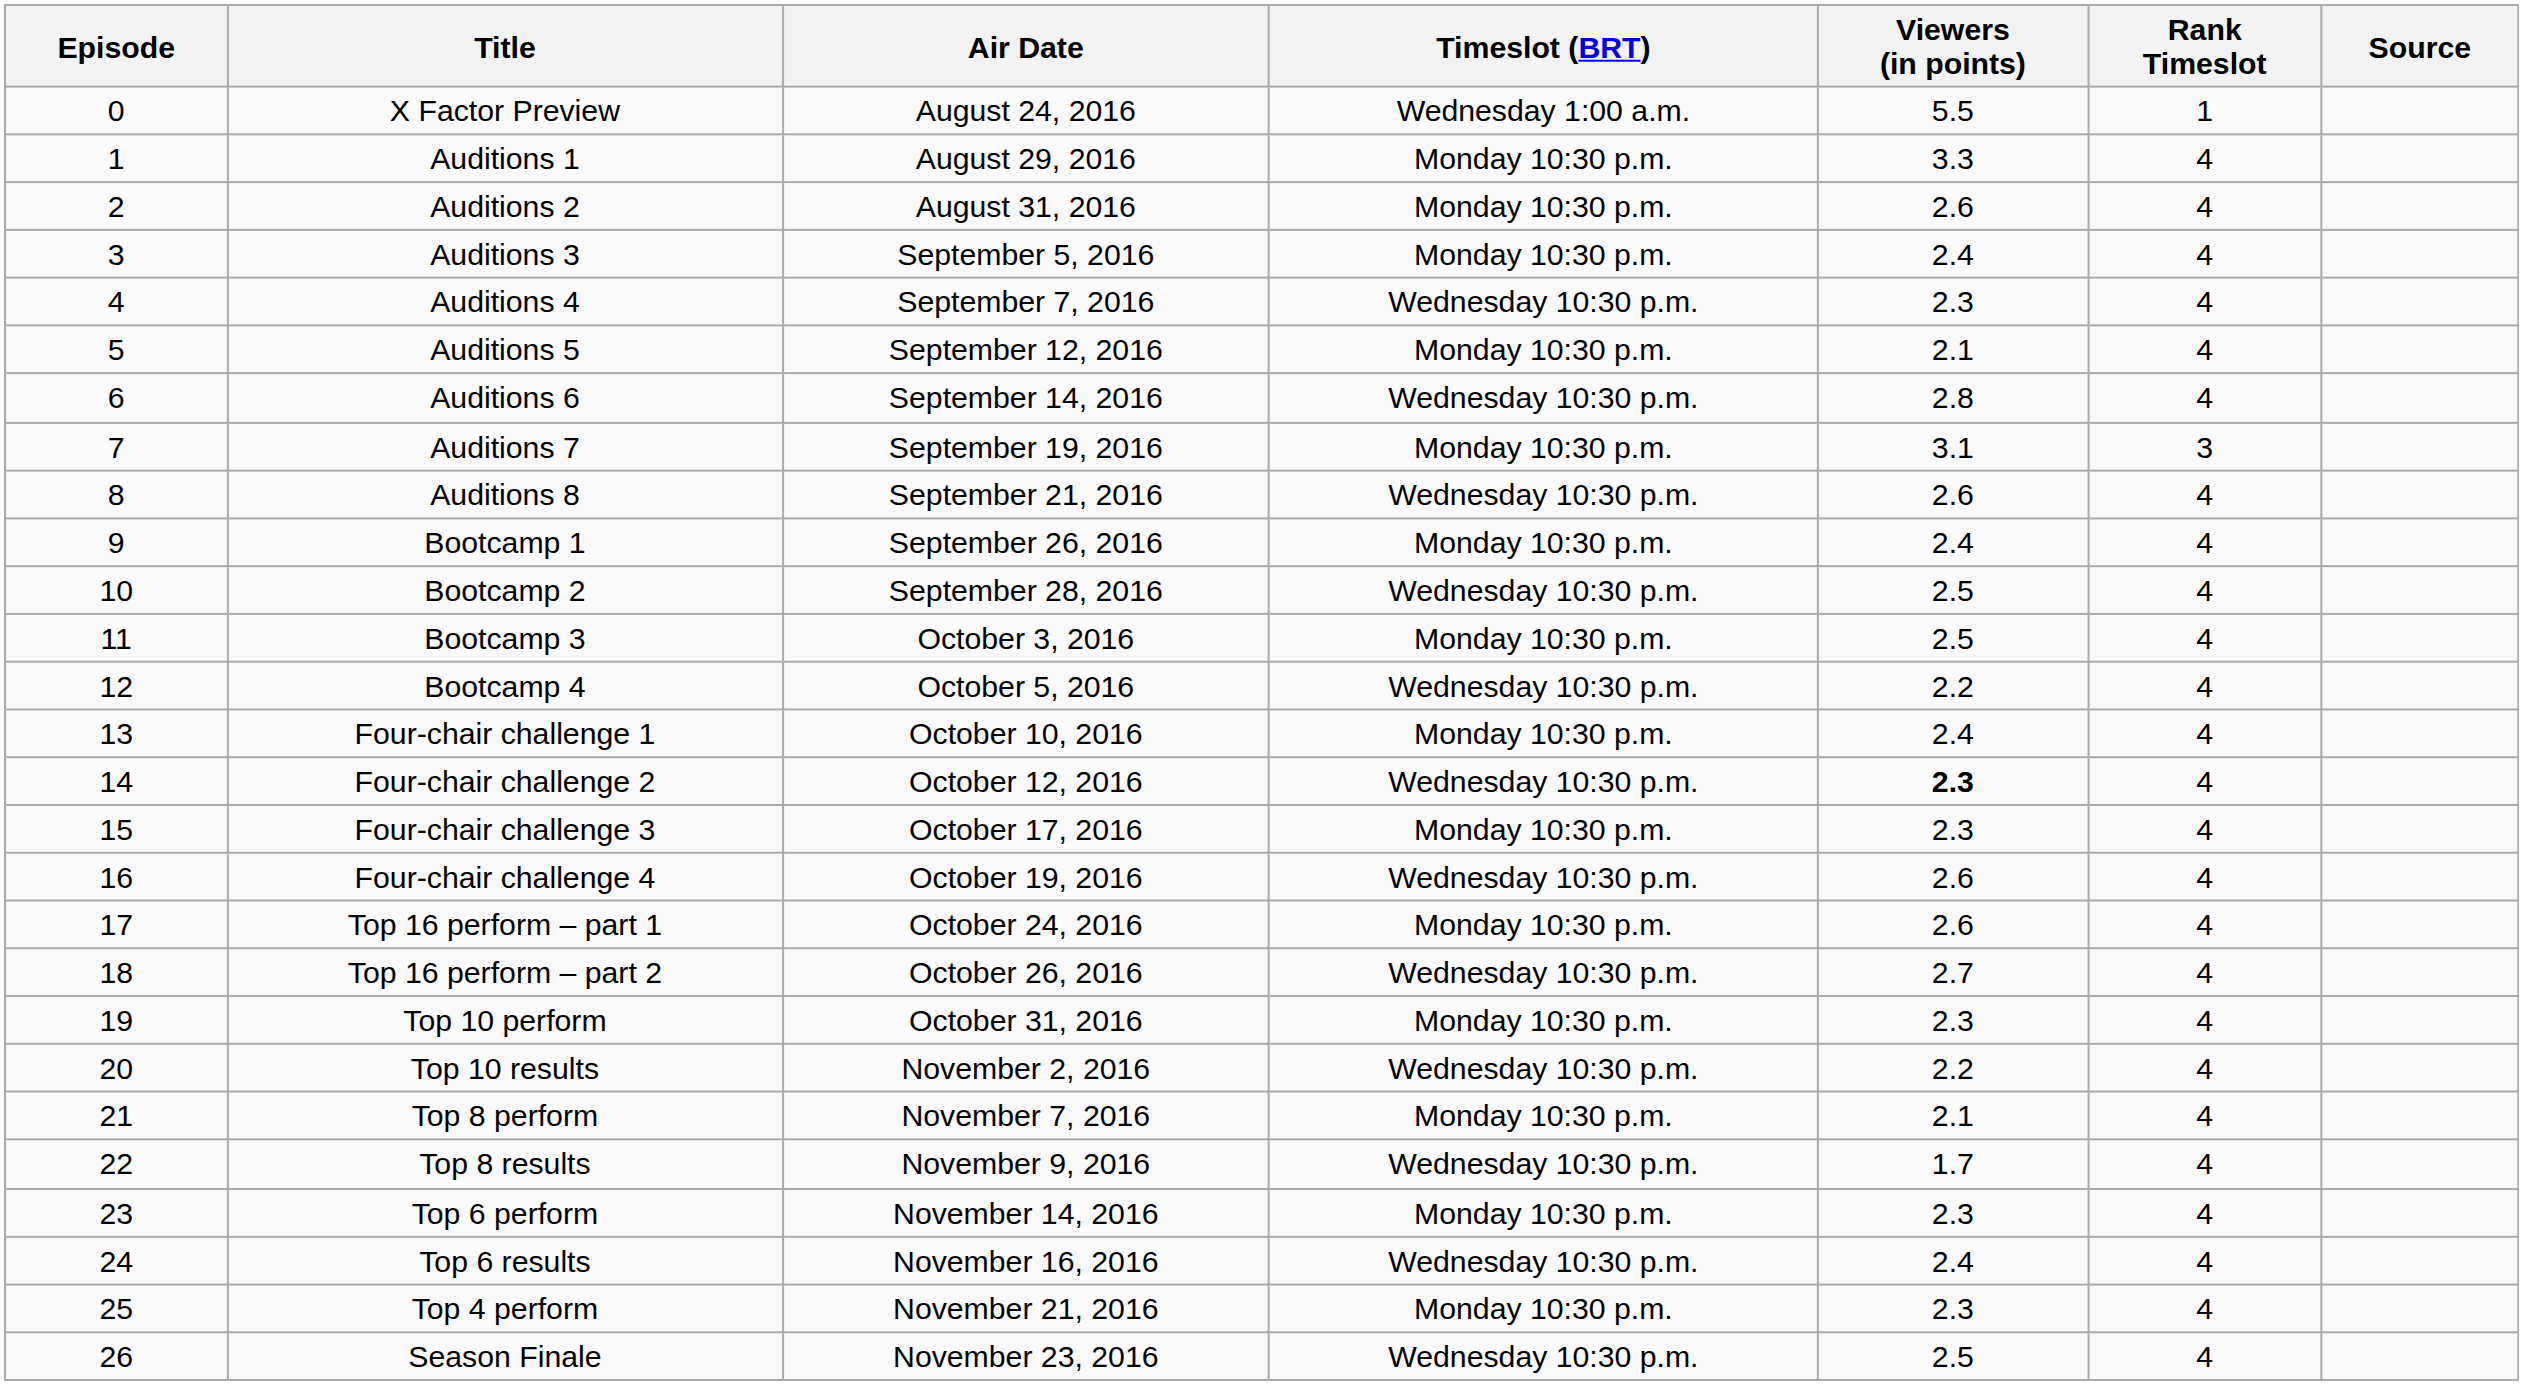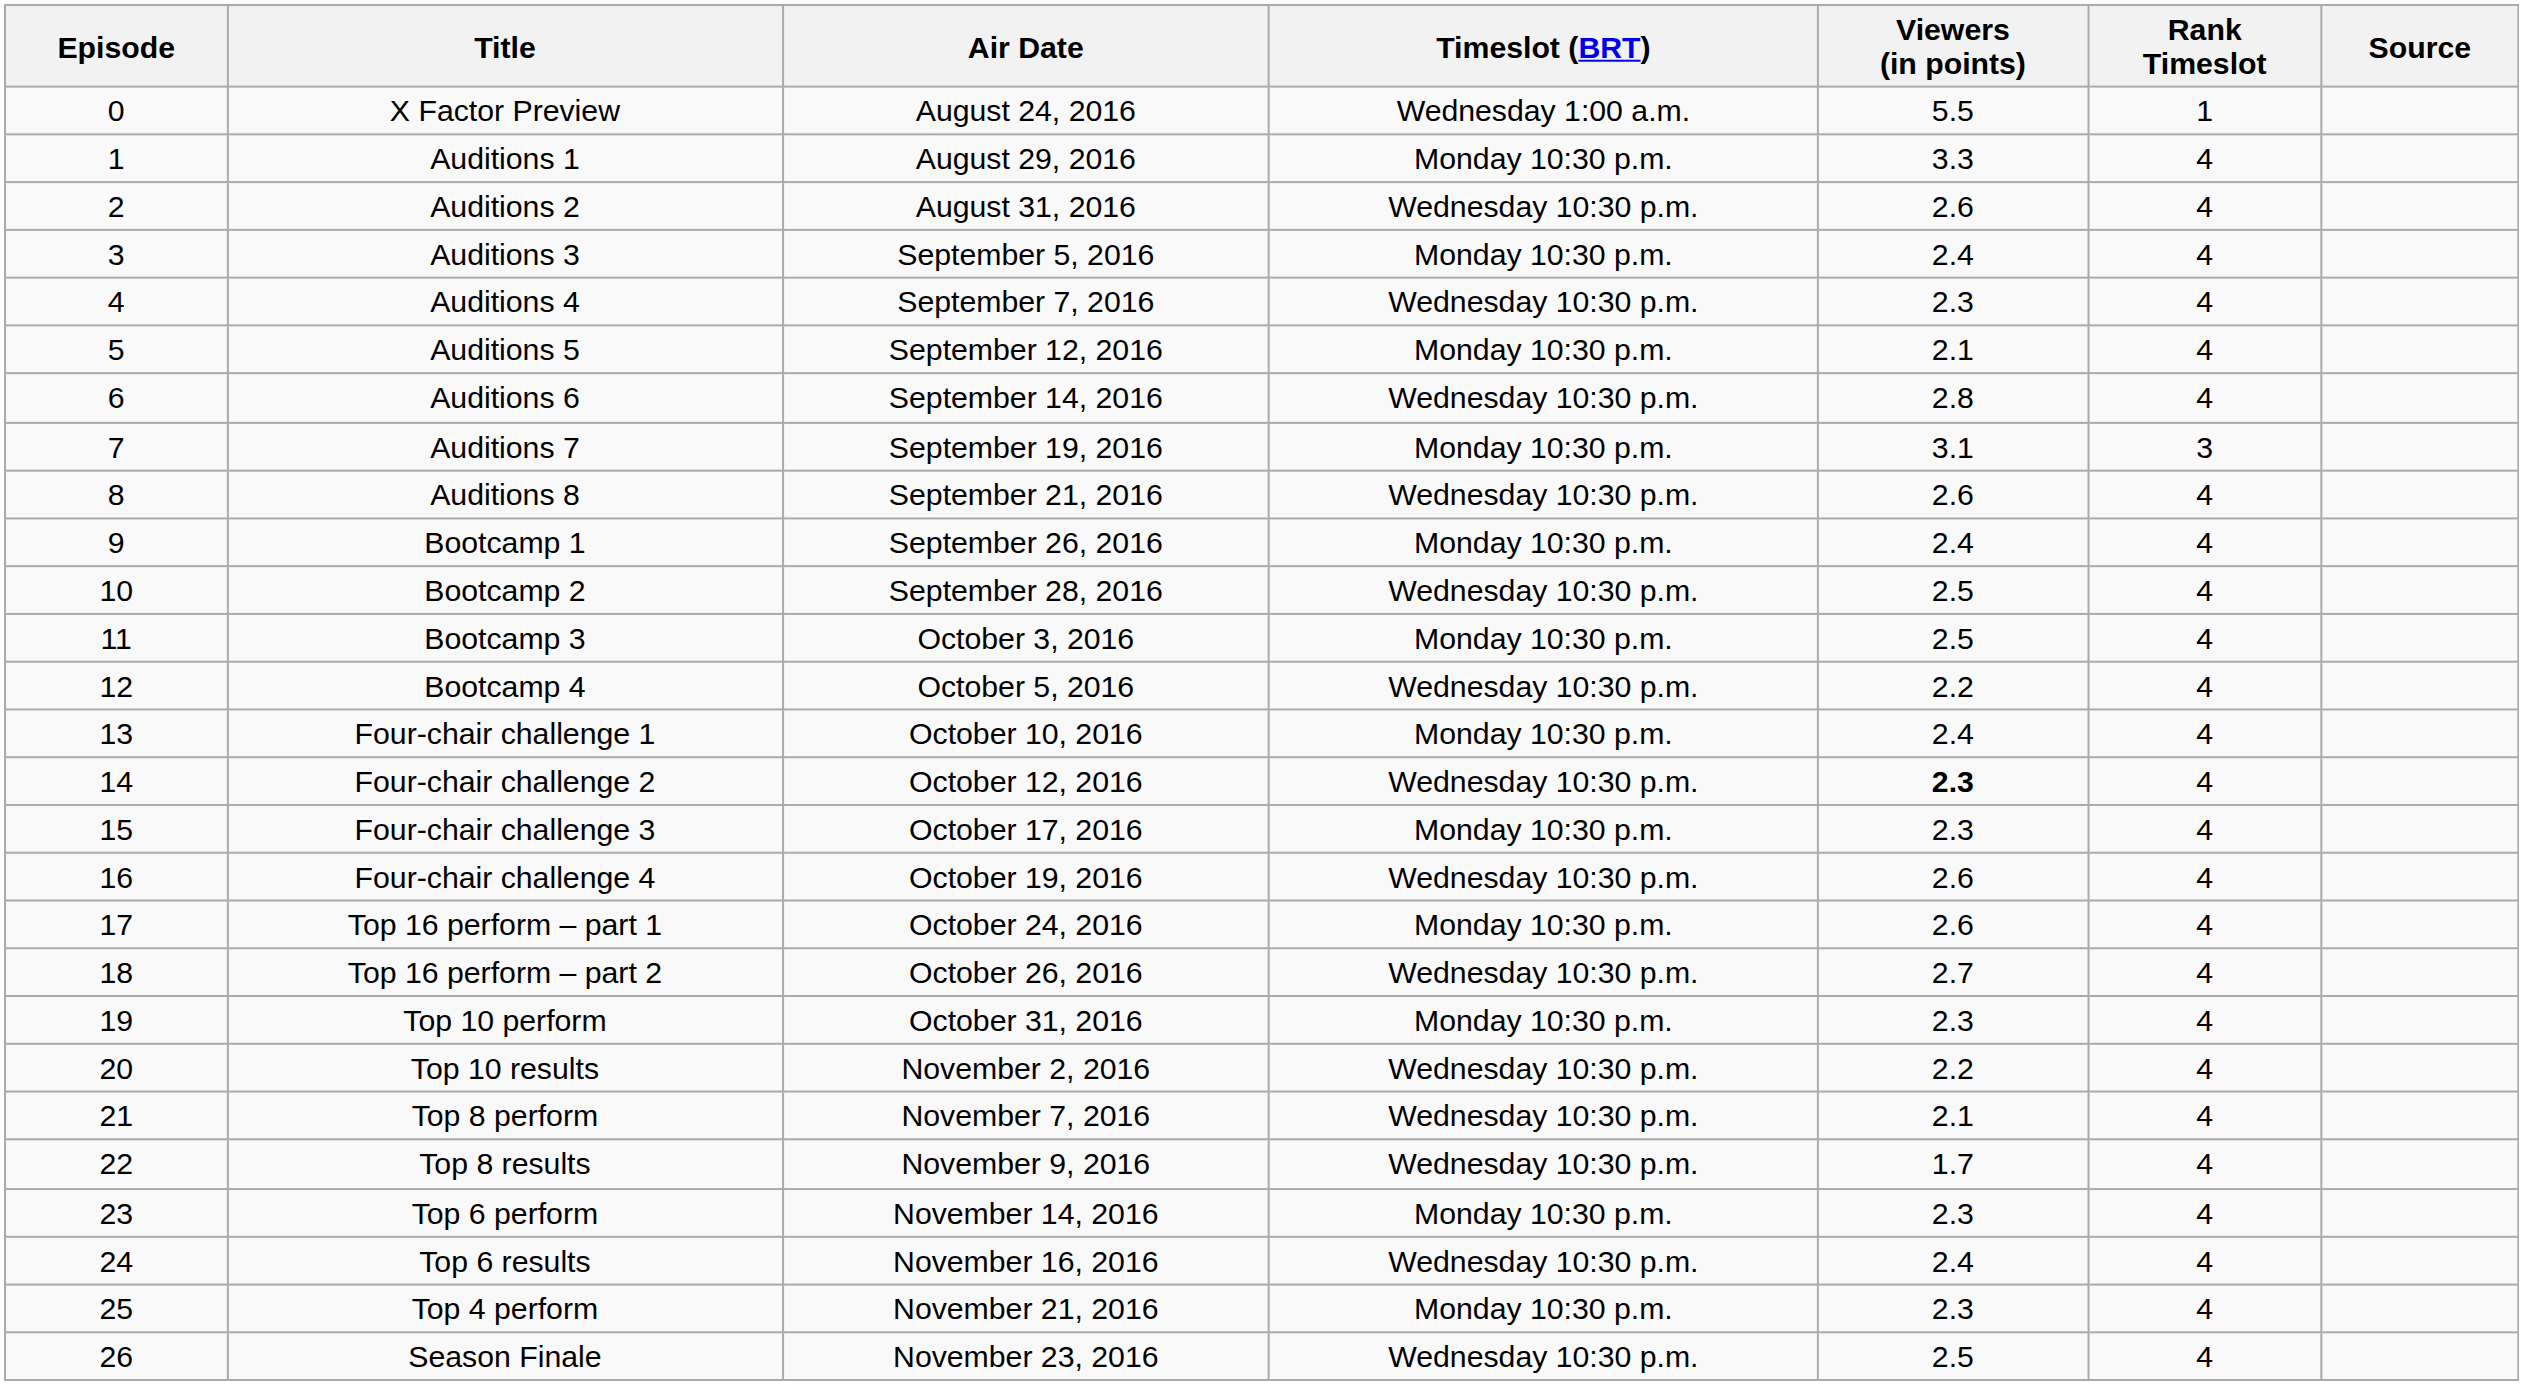Auditions 2 | Timeslot (BRT): Monday 10:30 p.m. -> Wednesday 10:30 p.m.
Top 8 perform | Timeslot (BRT): Monday 10:30 p.m. -> Wednesday 10:30 p.m.
